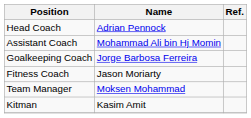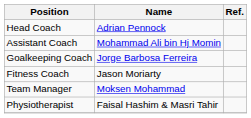+ row: Physiotherapist | Faisal Hashim & Masri Tahir
- row: Kitman | Kasim Amit
